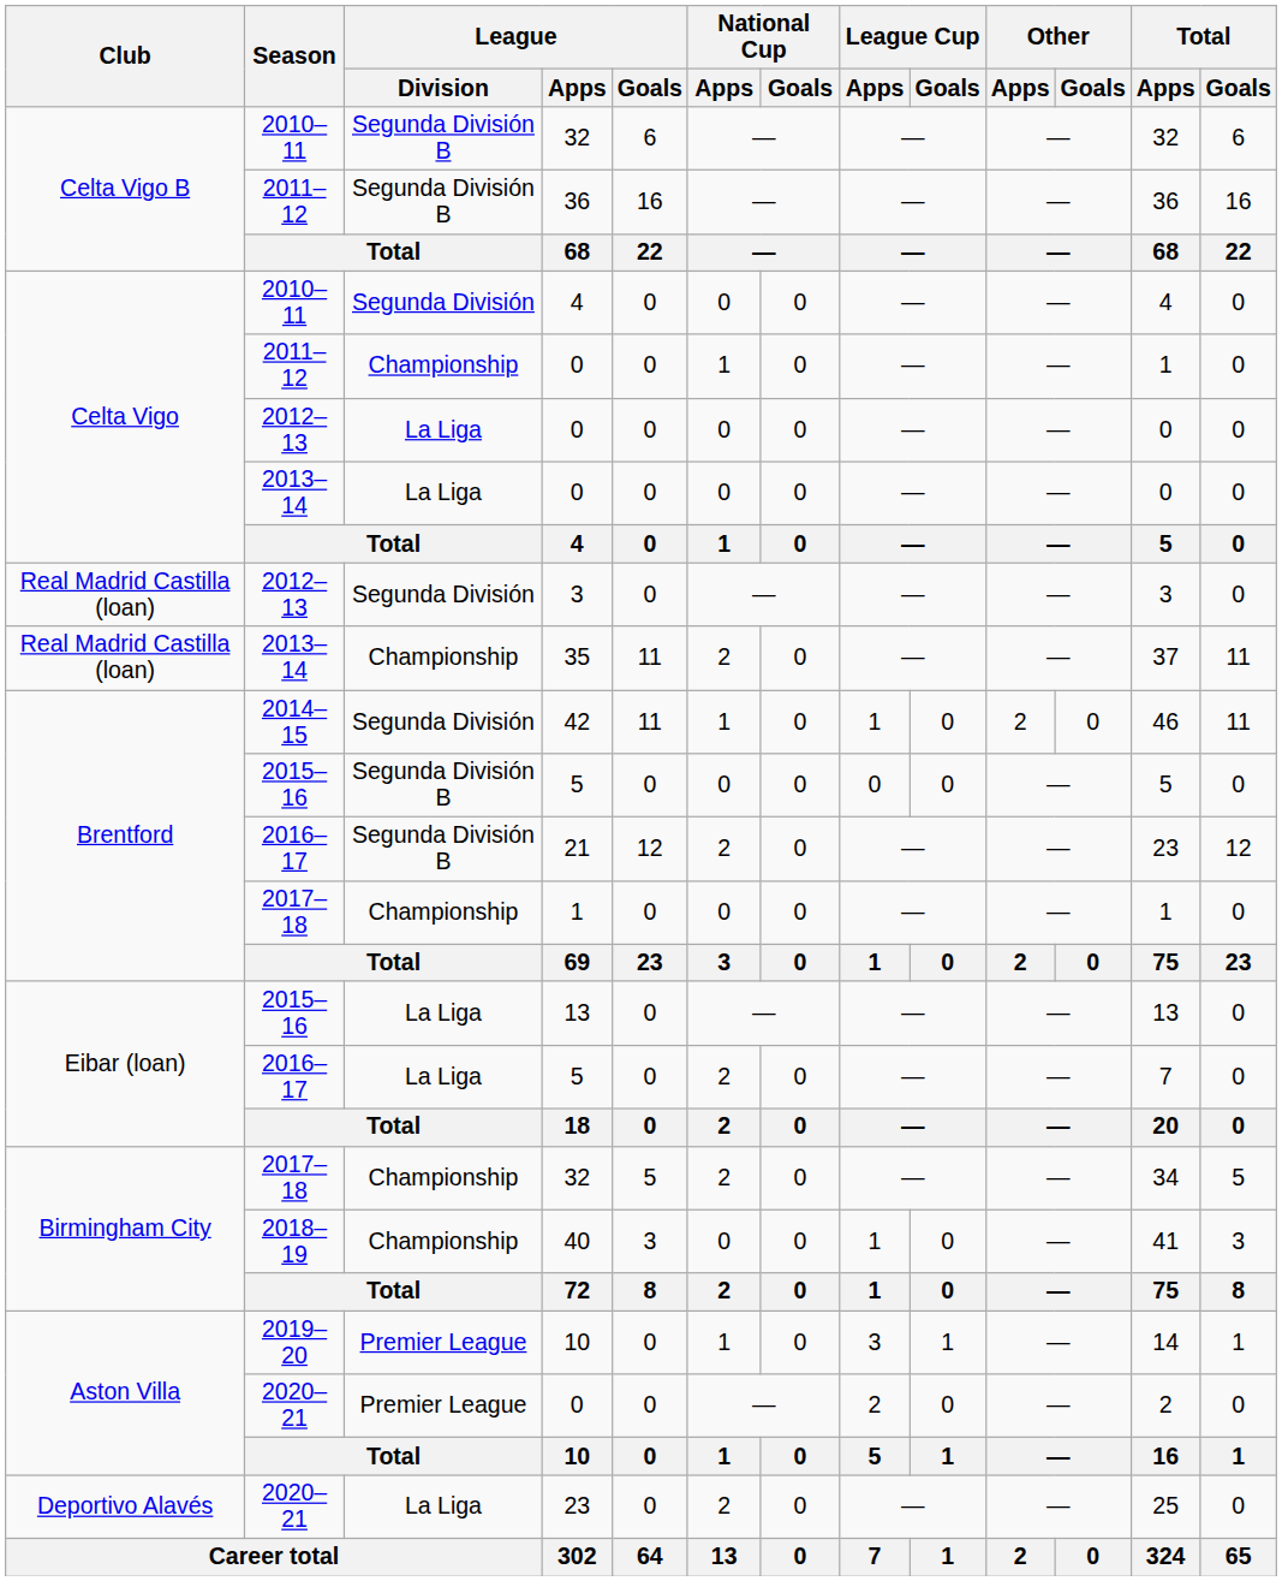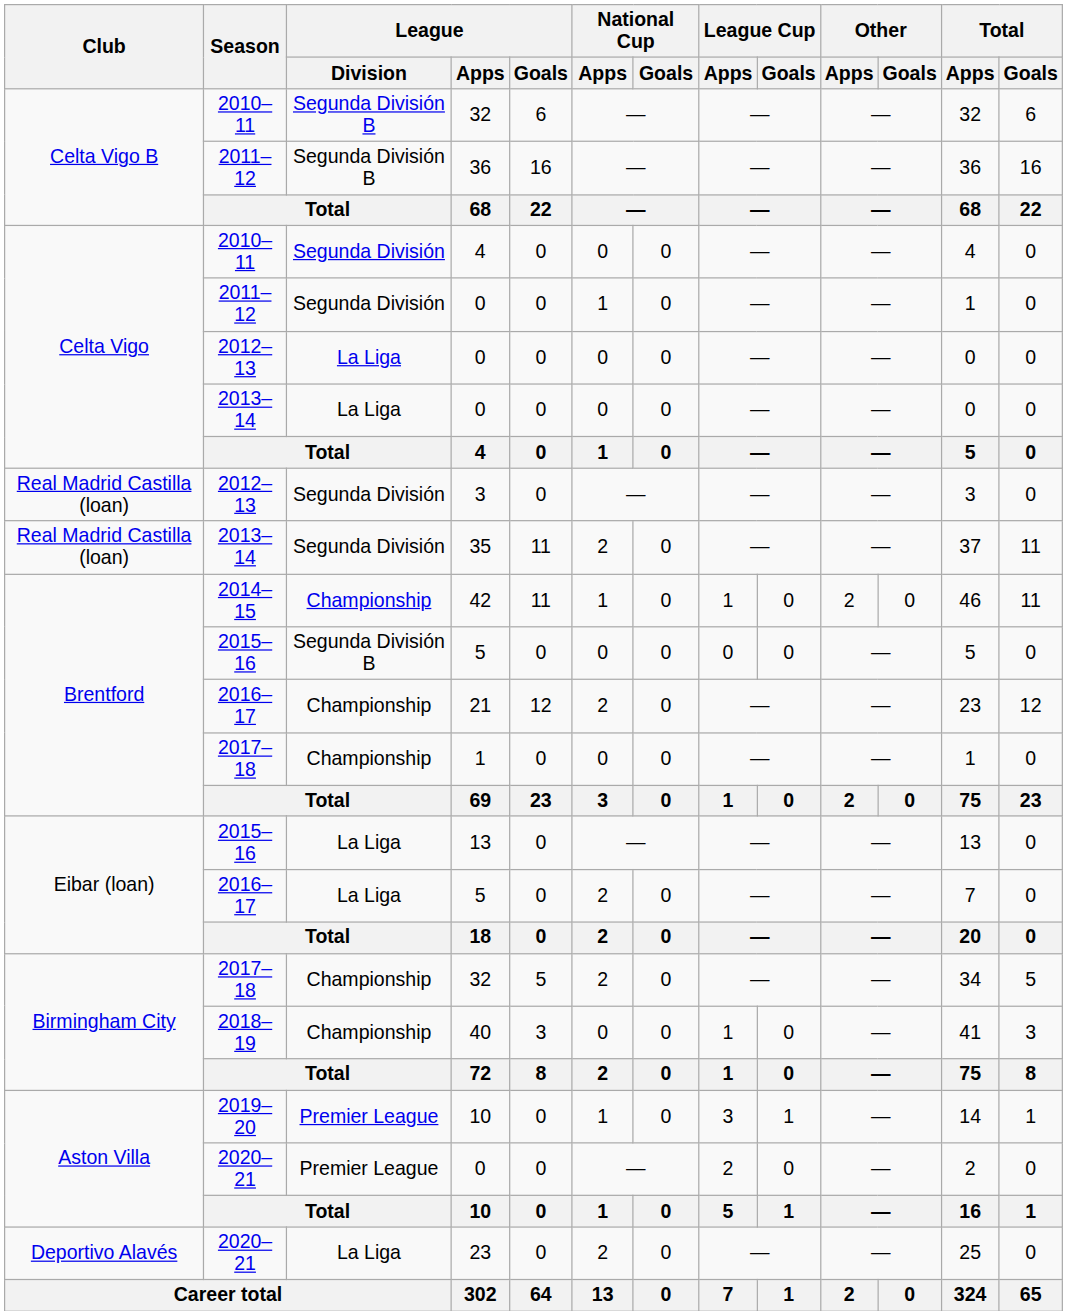2011–12 / 0 | League / Division: Championship -> Segunda División
35 | League / Division: Championship -> Segunda División
42 | League / Division: Segunda División -> Championship
21 | League / Division: Segunda División B -> Championship
